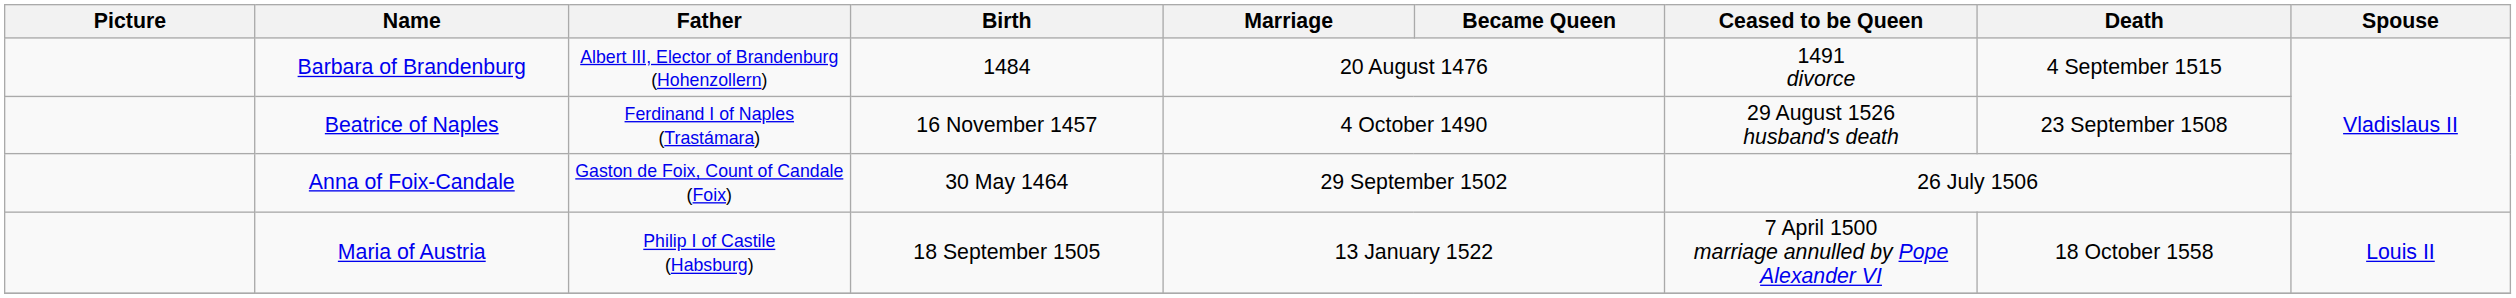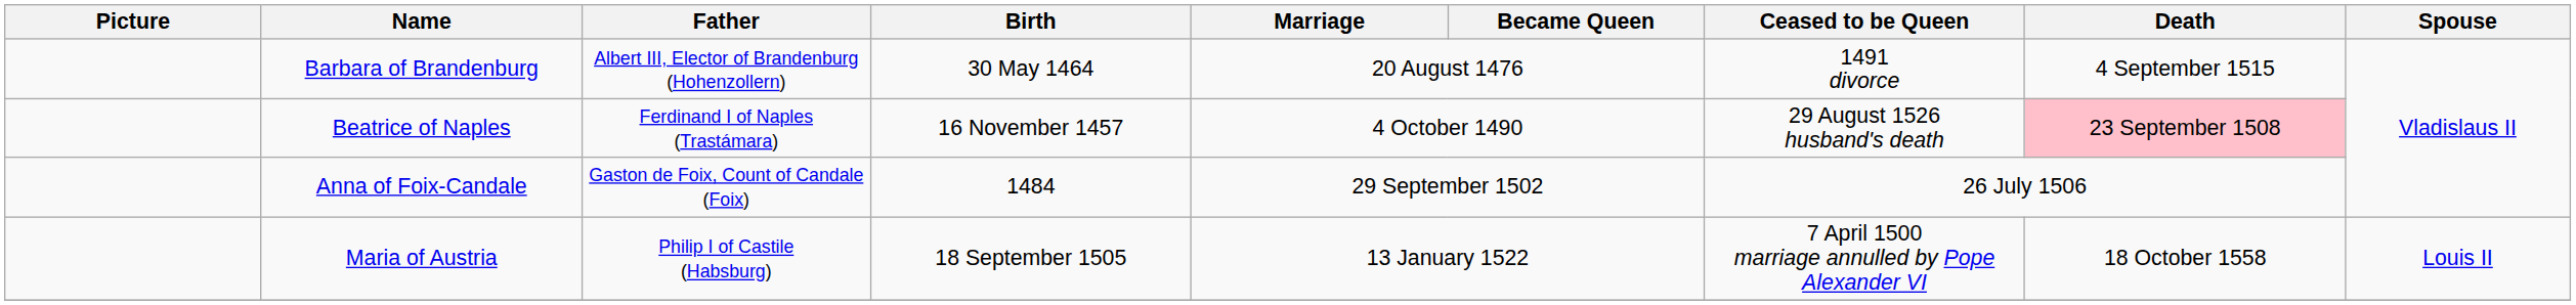Barbara of Brandenburg | Birth: 1484 -> 30 May 1464
Beatrice of Naples | Death: no background -> pink background
Anna of Foix-Candale | Birth: 30 May 1464 -> 1484
